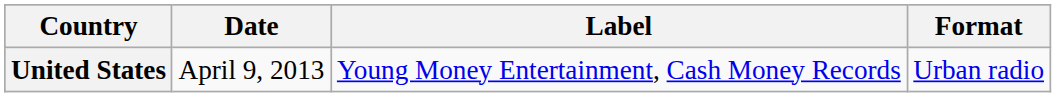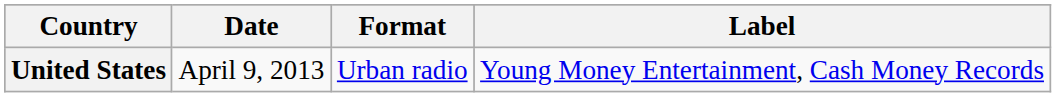columns swapped: Format <-> Label
